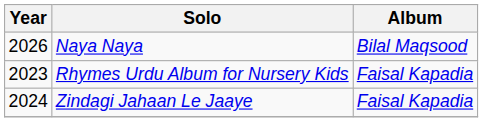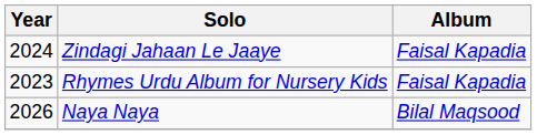rows swapped: Zindagi Jahaan Le Jaaye <-> Naya Naya
